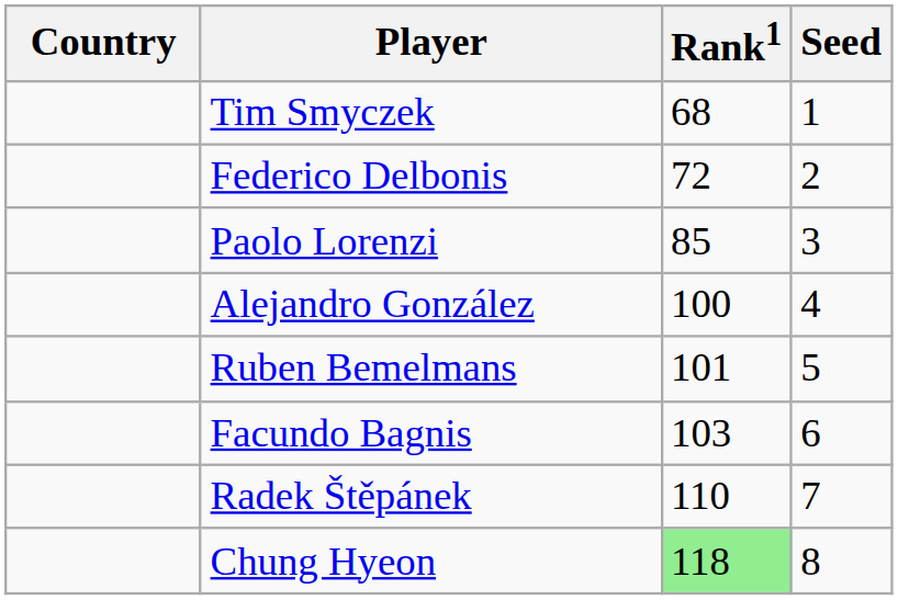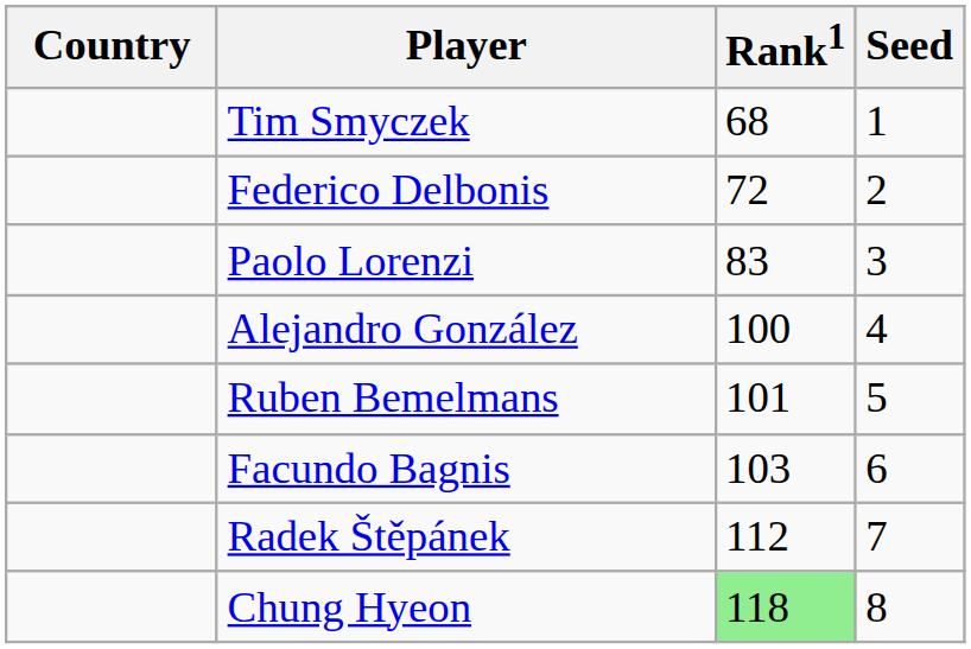Paolo Lorenzi | Rank1: 85 -> 83
Radek Štěpánek | Rank1: 110 -> 112
